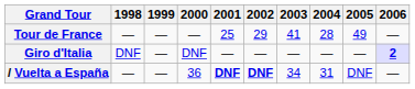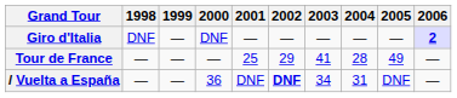rows swapped: Giro d'Italia <-> Tour de France
/ Vuelta a España | 2001: bold -> normal
